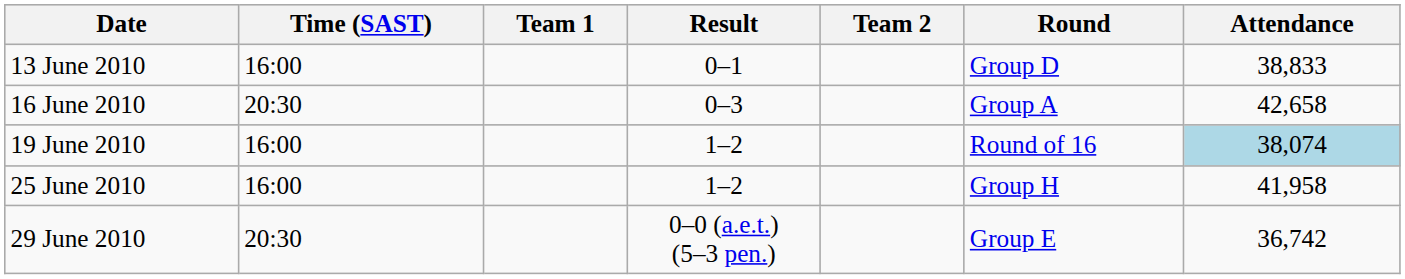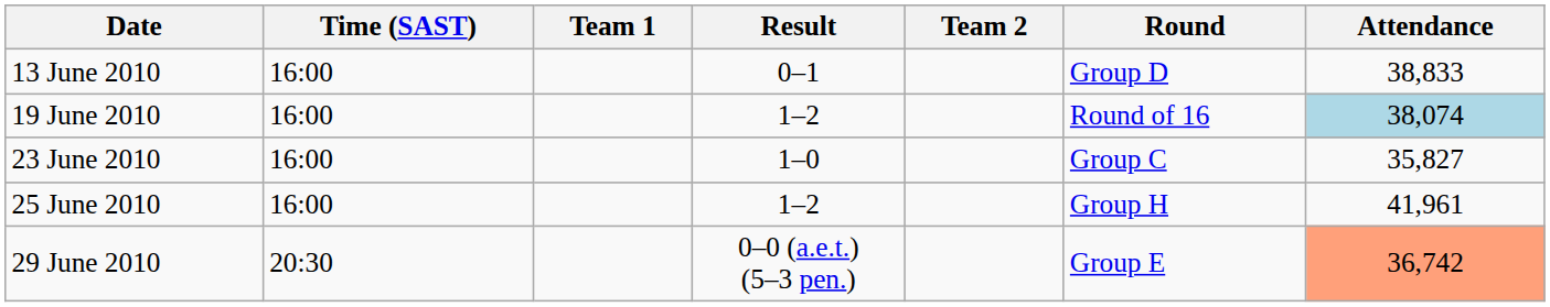- row: 16 June 2010 | 20:30 | 0–3 | Group A | 42,658
+ row: 23 June 2010 | 16:00 | 1–0 | Group C | 35,827
25 June 2010 | Attendance: 41,958 -> 41,961
29 June 2010 | Attendance: no background -> lightsalmon background
